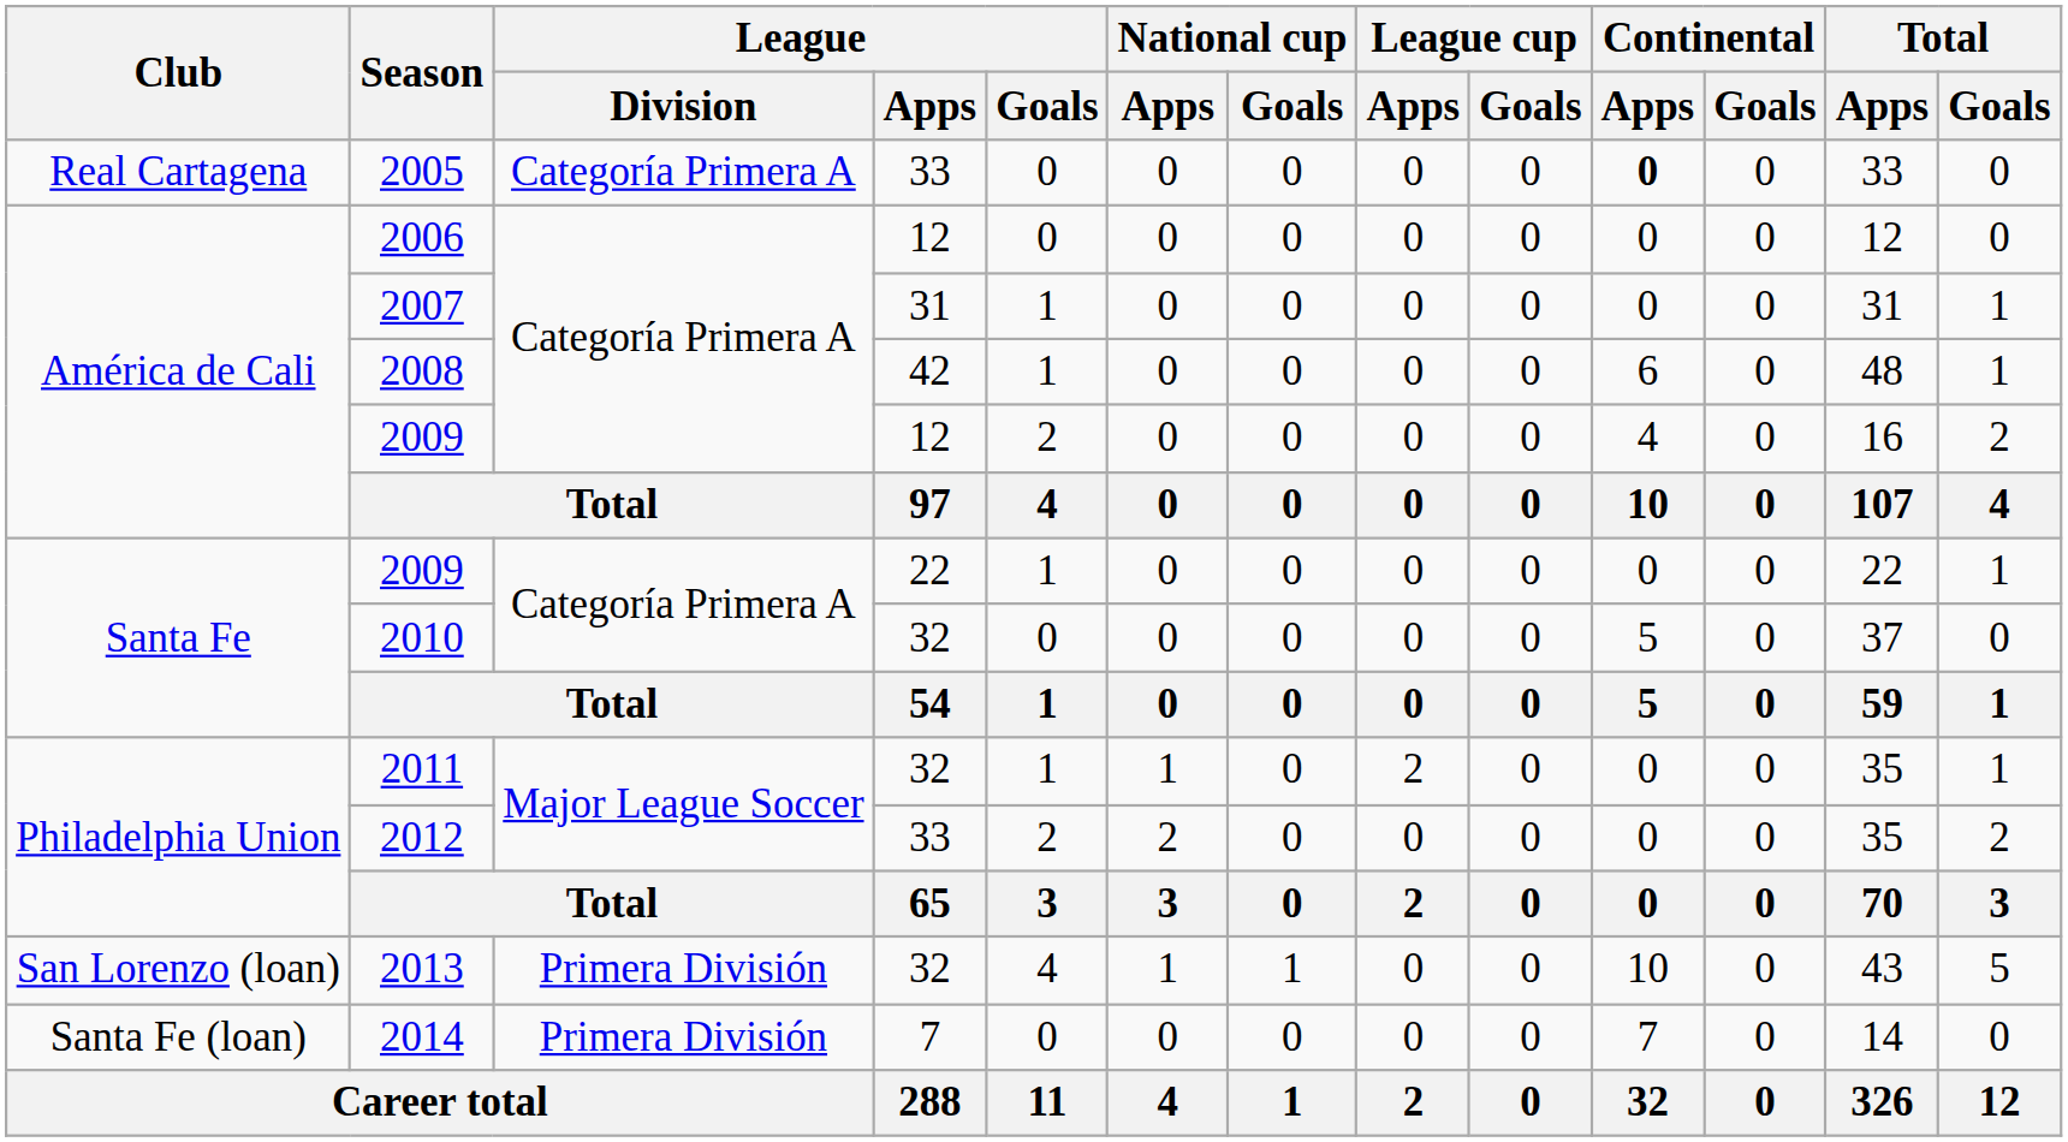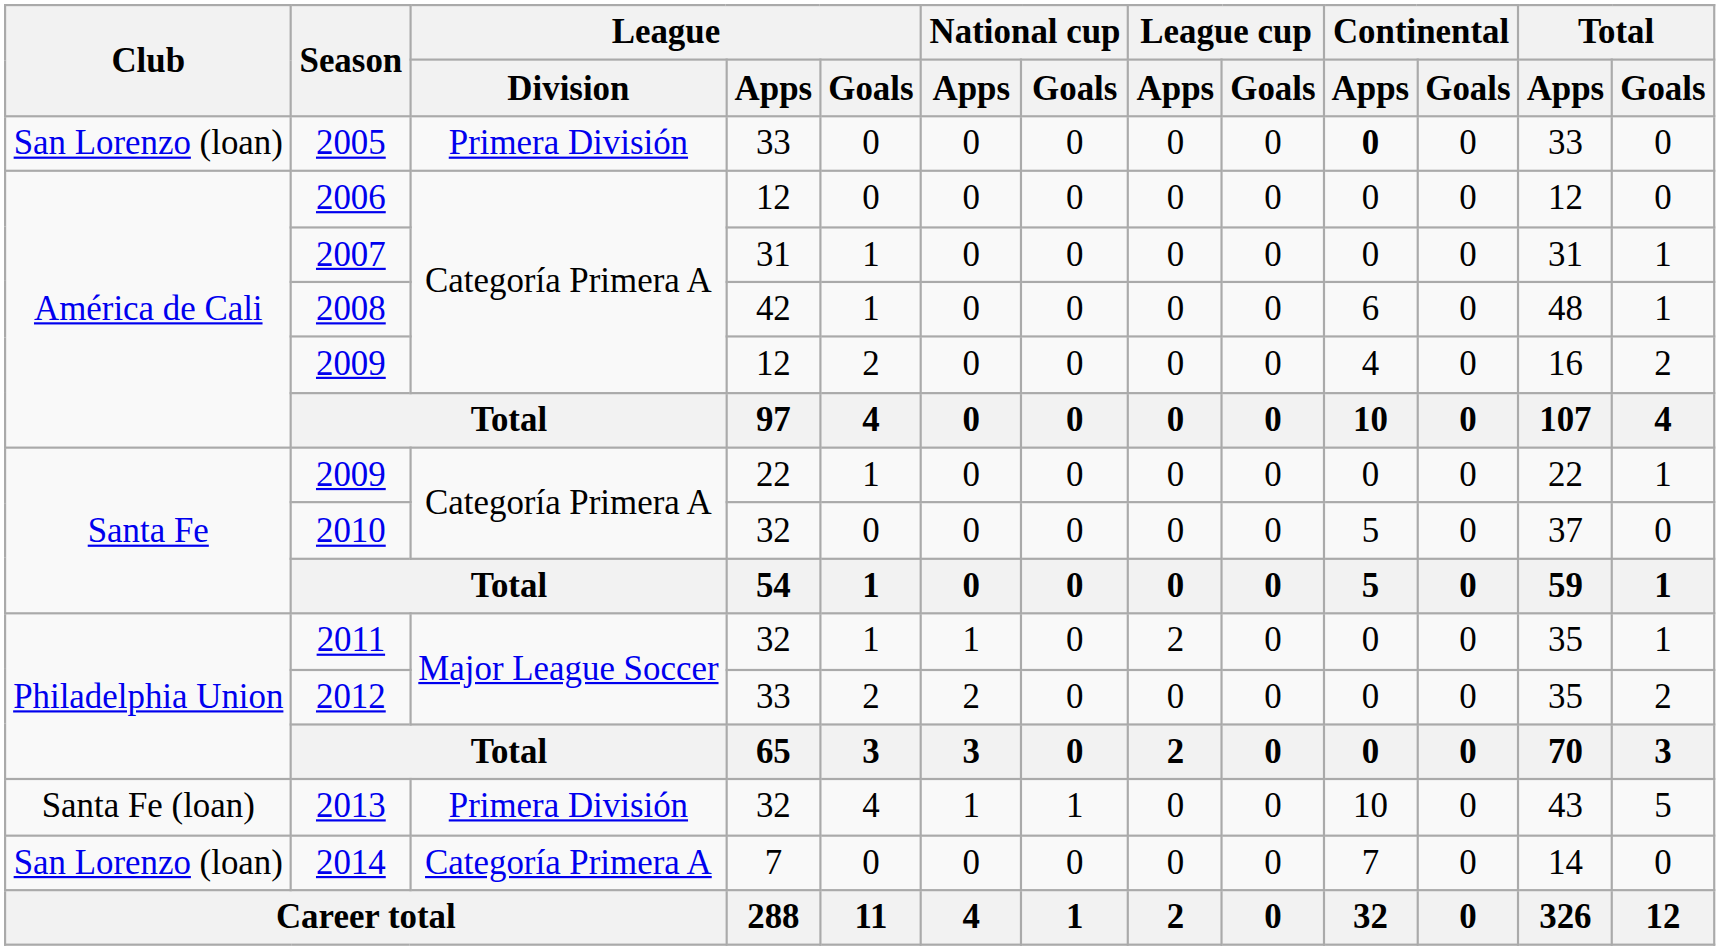2005 | Club: Real Cartagena -> San Lorenzo (loan)
2005 | League / Division: Categoría Primera A -> Primera División
2013 | Club: San Lorenzo (loan) -> Santa Fe (loan)
2014 | Club: Santa Fe (loan) -> San Lorenzo (loan)
2014 | League / Division: Primera División -> Categoría Primera A
